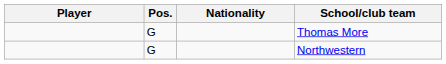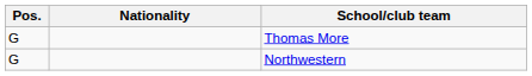- column: Player
